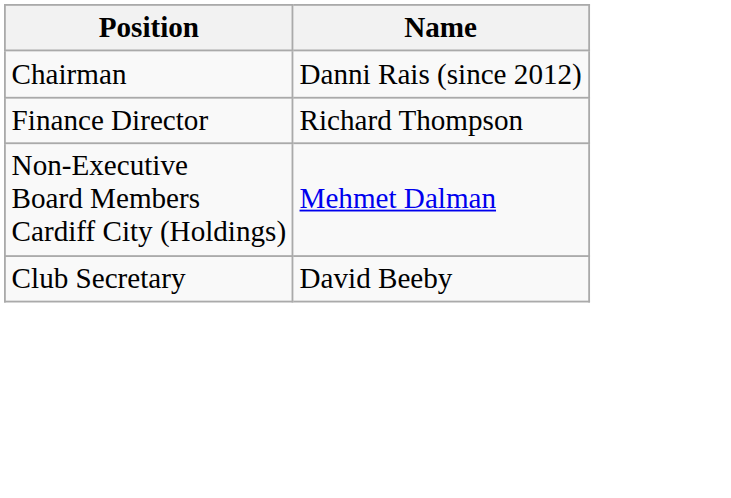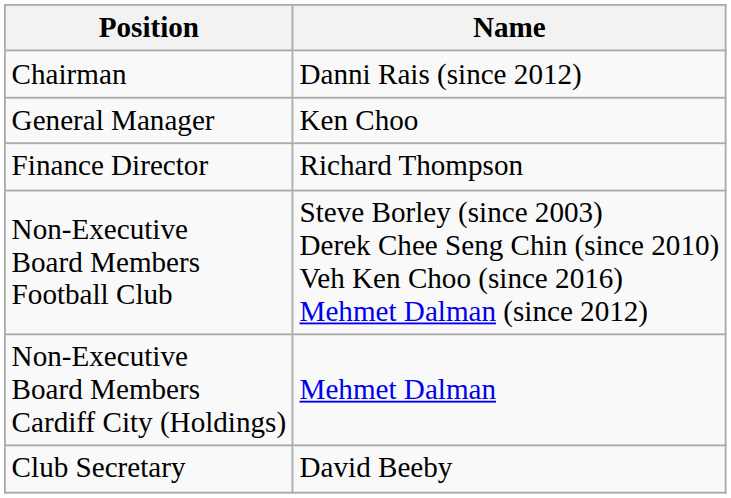+ row: General Manager | Ken Choo
+ row: Non-Executive Board Members Football Club | Steve Borley (since 2003) Derek Chee Seng Chin (since 2010) Veh Ken Choo (since 2016) Mehmet Dalman (since 2012)
